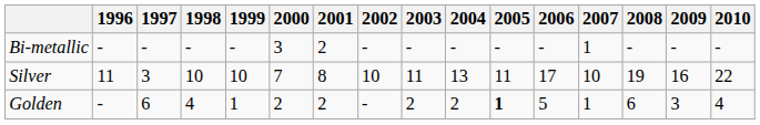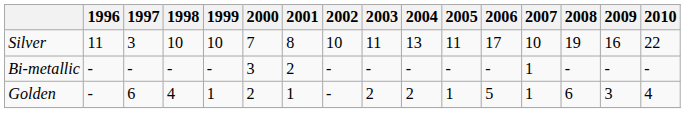rows swapped: Silver <-> Bi-metallic
Golden | 2001: 2 -> 1
Golden | 2005: bold -> normal
